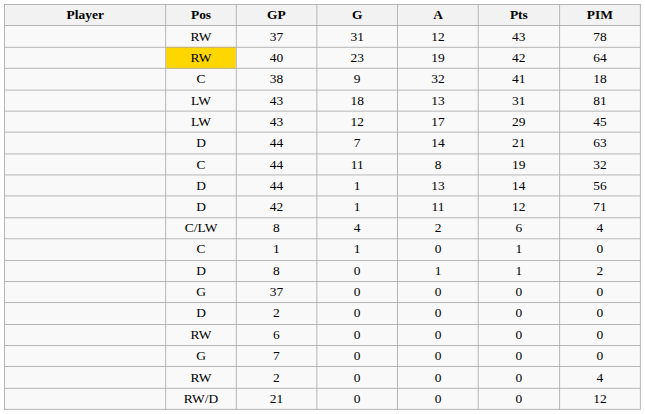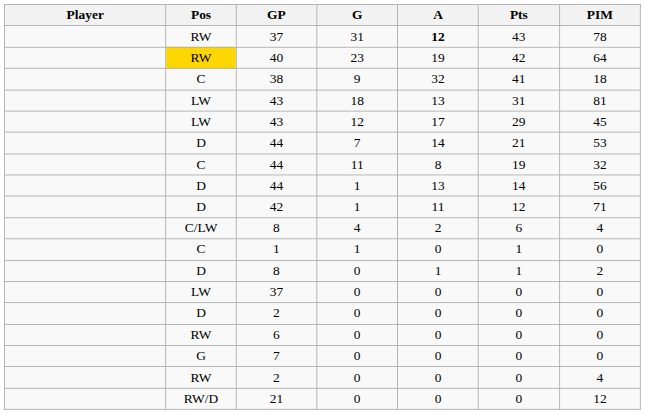37 / 31 | A: normal -> bold
44 / 7 | PIM: 63 -> 53
37 / 0 | Pos: G -> LW
